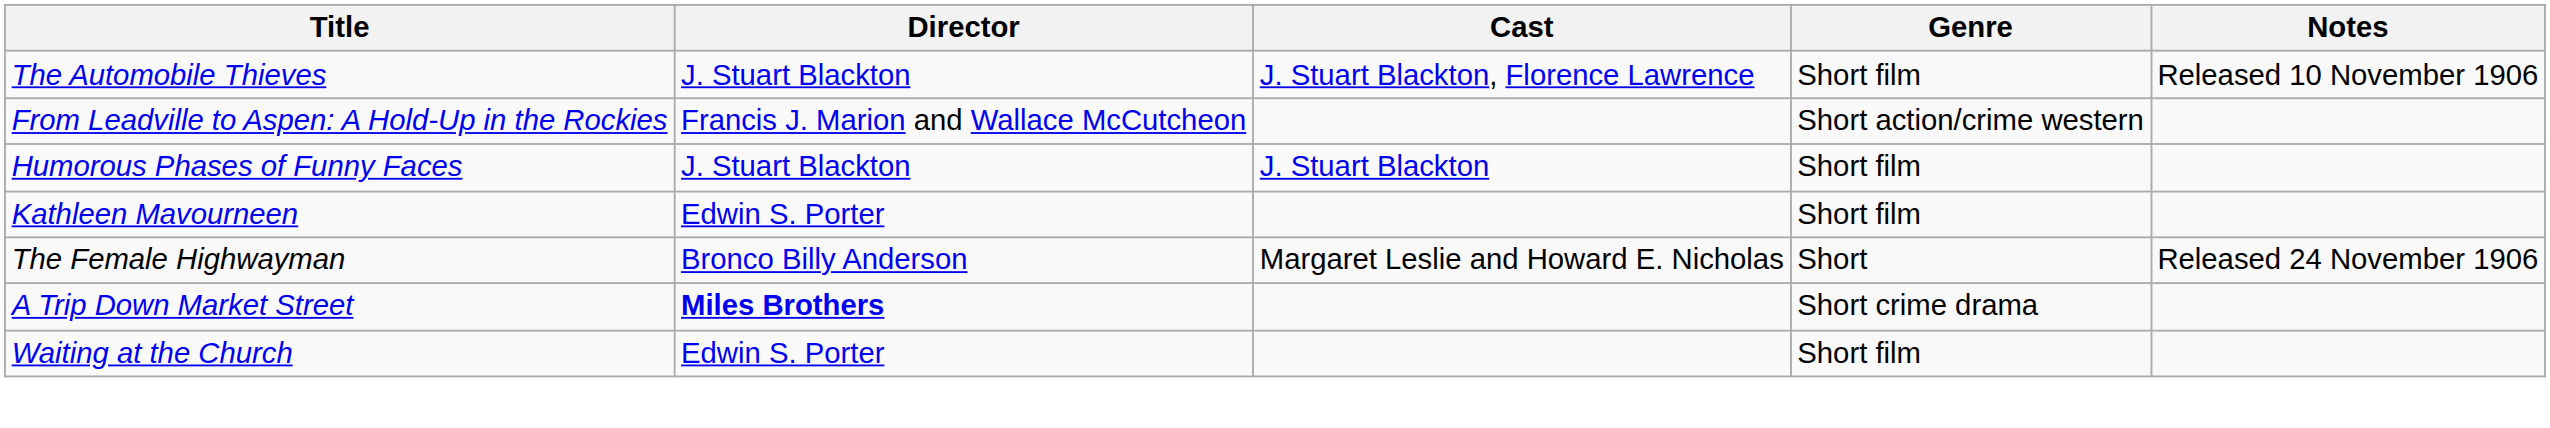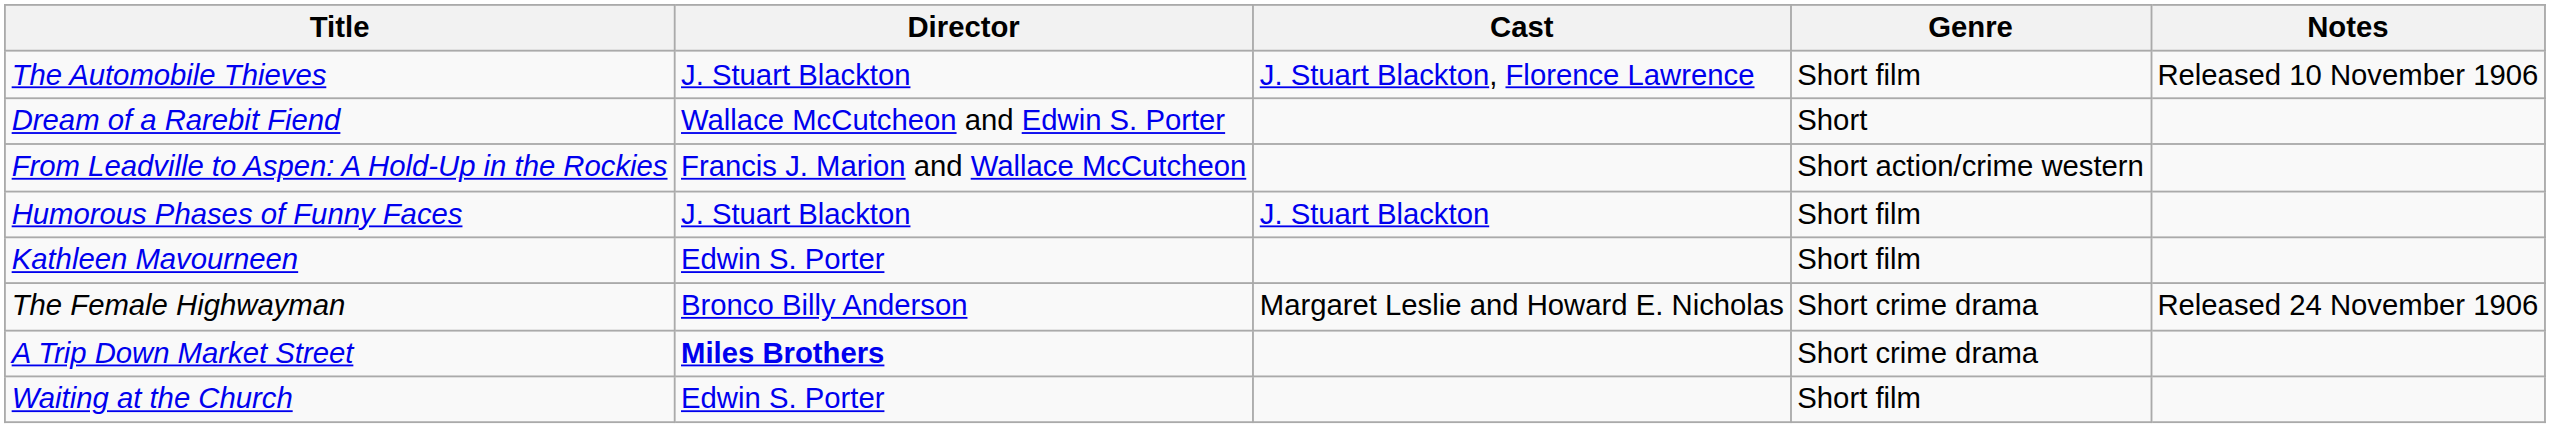+ row: Dream of a Rarebit Fiend | Wallace McCutcheon and Edwin S. Porter | Short
The Female Highwayman | Genre: Short -> Short crime drama
